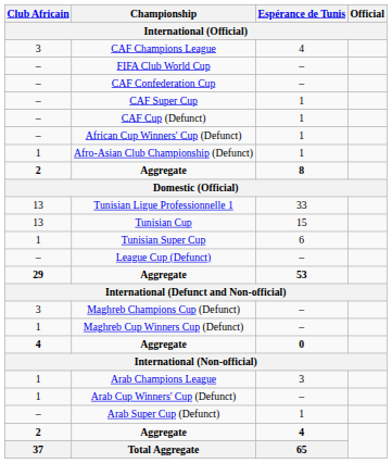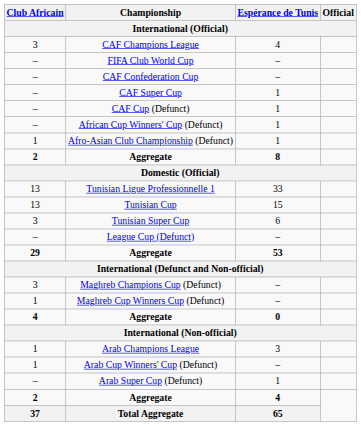Tunisian Super Cup | Club Africain: 1 -> 3
